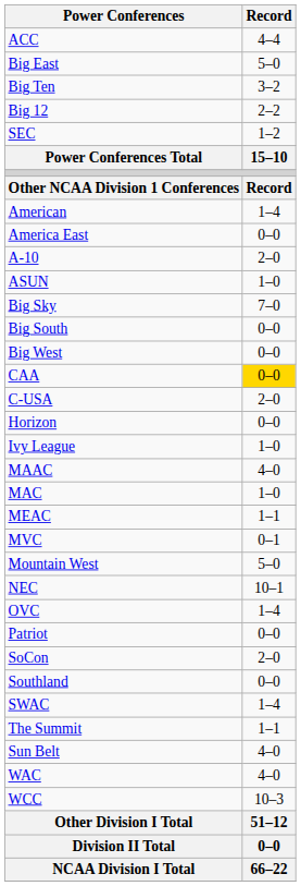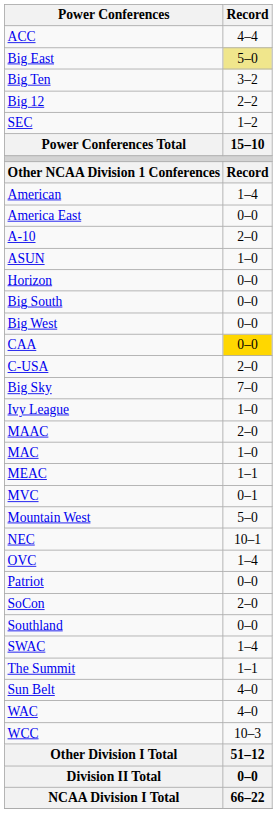Big East | Record: no background -> khaki background
rows swapped: Big Sky <-> Horizon
MAAC | Record: 4–0 -> 2–0
